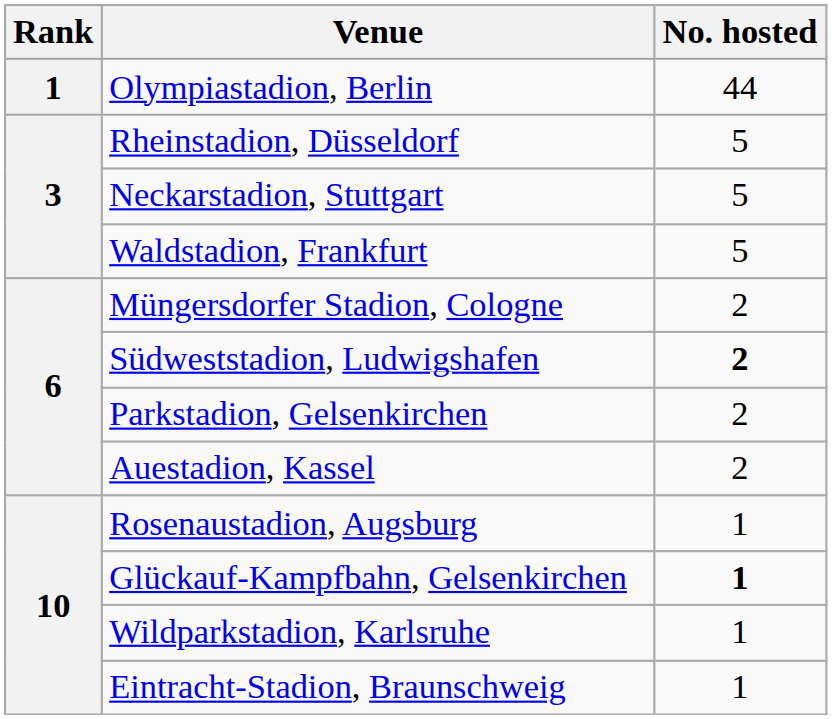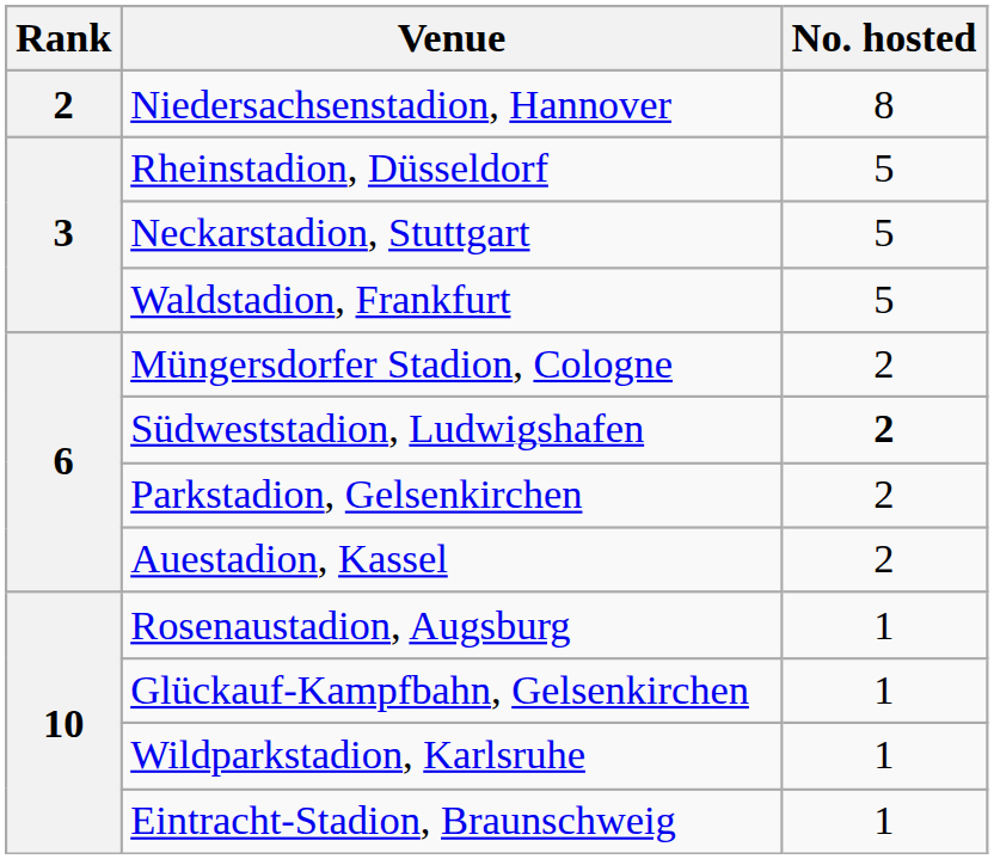- row: 1 | Olympiastadion, Berlin | 44
+ row: 2 | Niedersachsenstadion, Hannover | 8
Glückauf-Kampfbahn, Gelsenkirchen | No. hosted: bold -> normal
